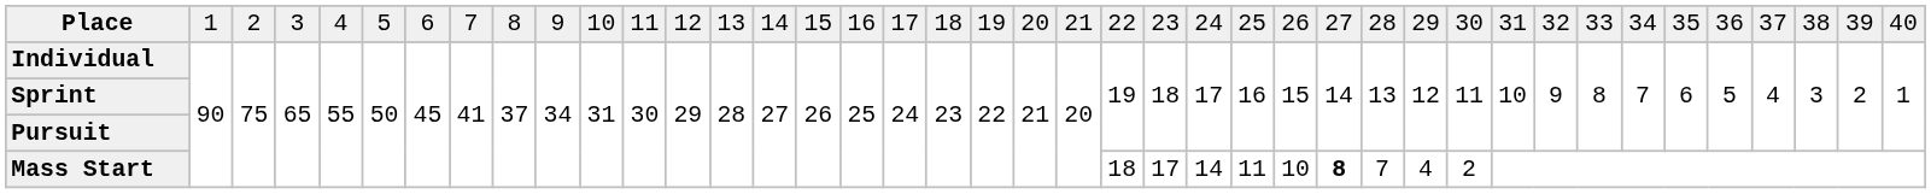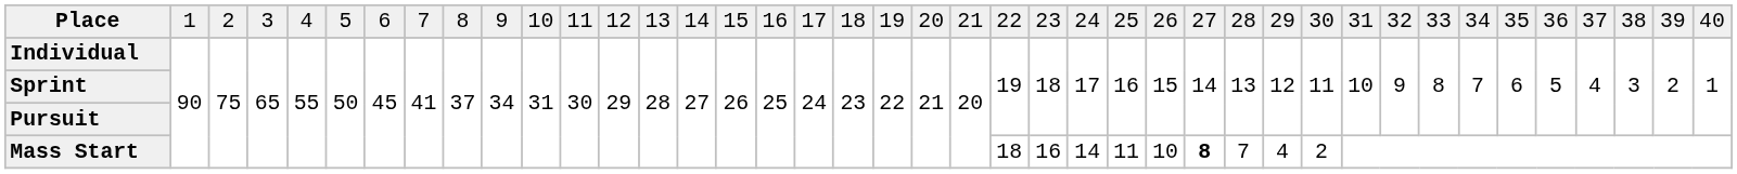Mass Start | column 24: 17 -> 16
